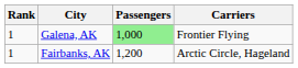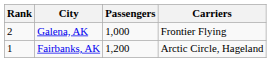Galena, AK | Rank: 1 -> 2
Galena, AK | Passengers: lightgreen background -> no background
